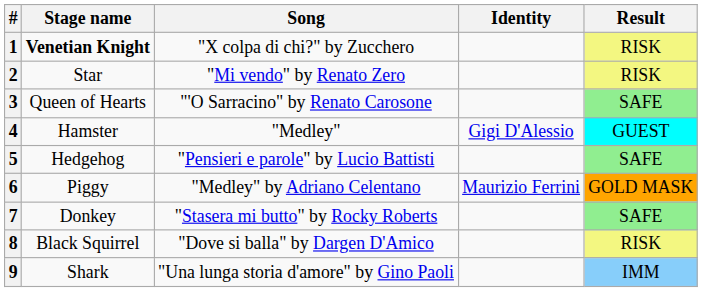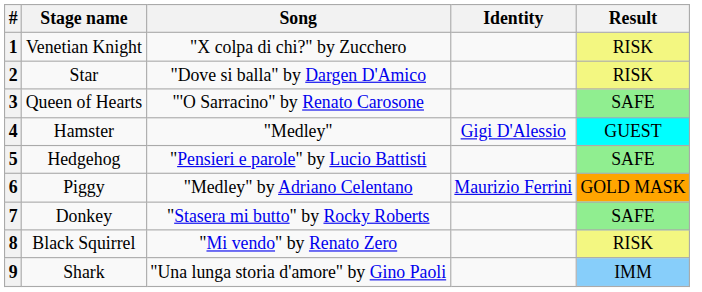1 | Stage name: bold -> normal
2 | Song: "Mi vendo" by Renato Zero -> "Dove si balla" by Dargen D'Amico
8 | Song: "Dove si balla" by Dargen D'Amico -> "Mi vendo" by Renato Zero
